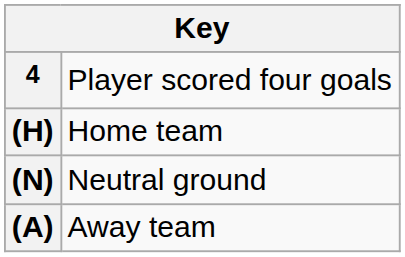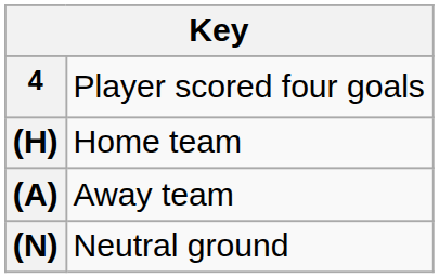rows swapped: (A) <-> (N)
